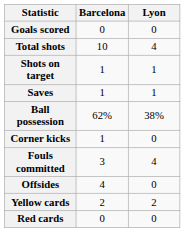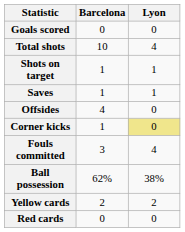rows swapped: Ball possession <-> Offsides
Corner kicks | Lyon: no background -> khaki background
